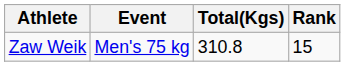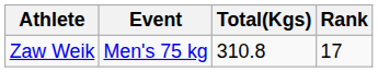Zaw Weik | Rank: 15 -> 17
